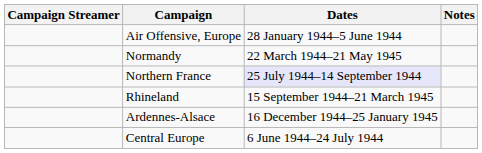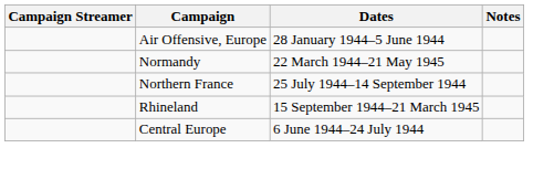Northern France | Dates: lavender background -> no background
- row: Ardennes-Alsace | 16 December 1944–25 January 1945
